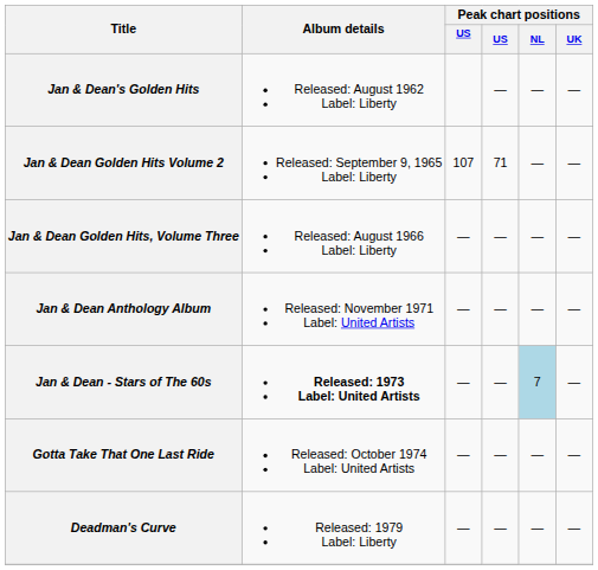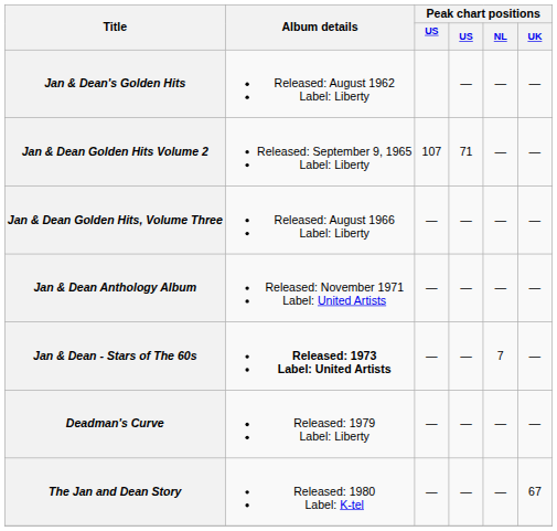Jan & Dean - Stars of The 60s | Peak chart positions / NL: lightblue background -> no background
- row: Gotta Take That One Last Ride | Released: October 1974 Label: United Artists | — | — | — | —
+ row: The Jan and Dean Story | Released: 1980 Label: K-tel | — | — | — | 67
